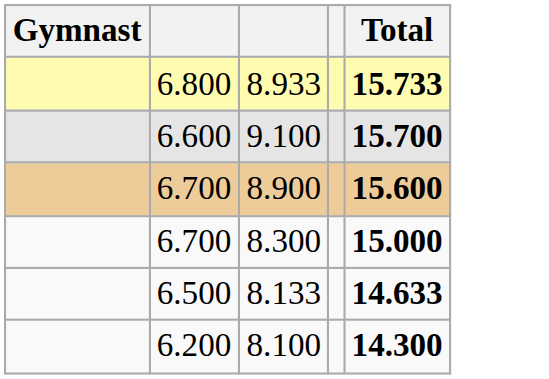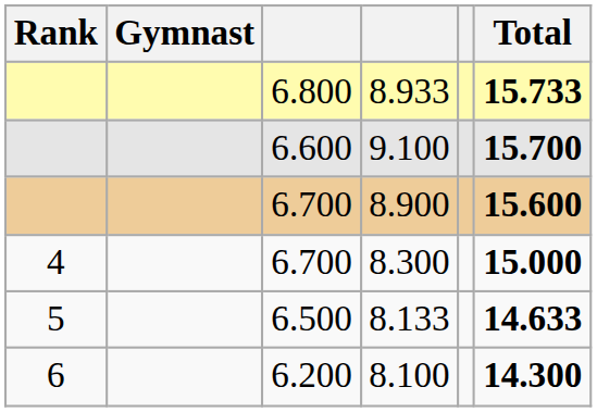+ column: Rank | 4 | 5 | 6
